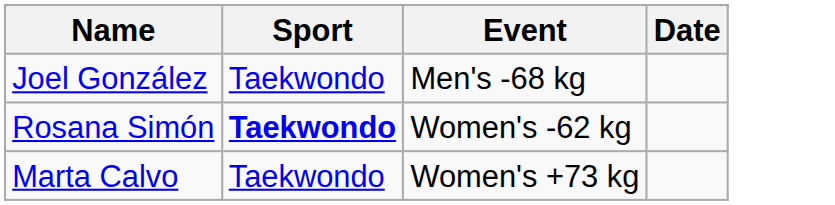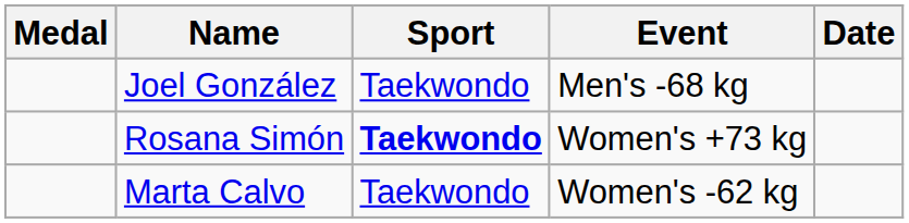+ column: Medal
Rosana Simón | Event: Women's -62 kg -> Women's +73 kg
Marta Calvo | Event: Women's +73 kg -> Women's -62 kg
